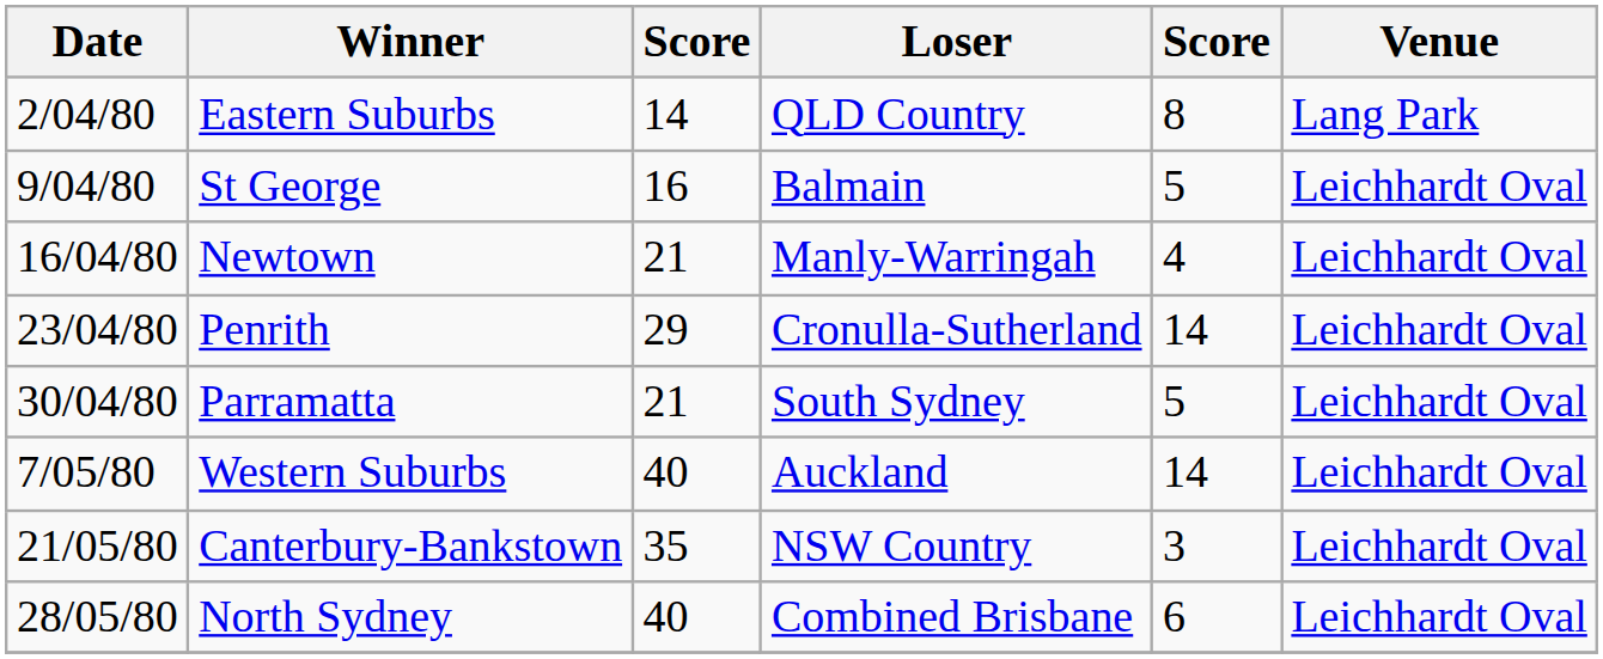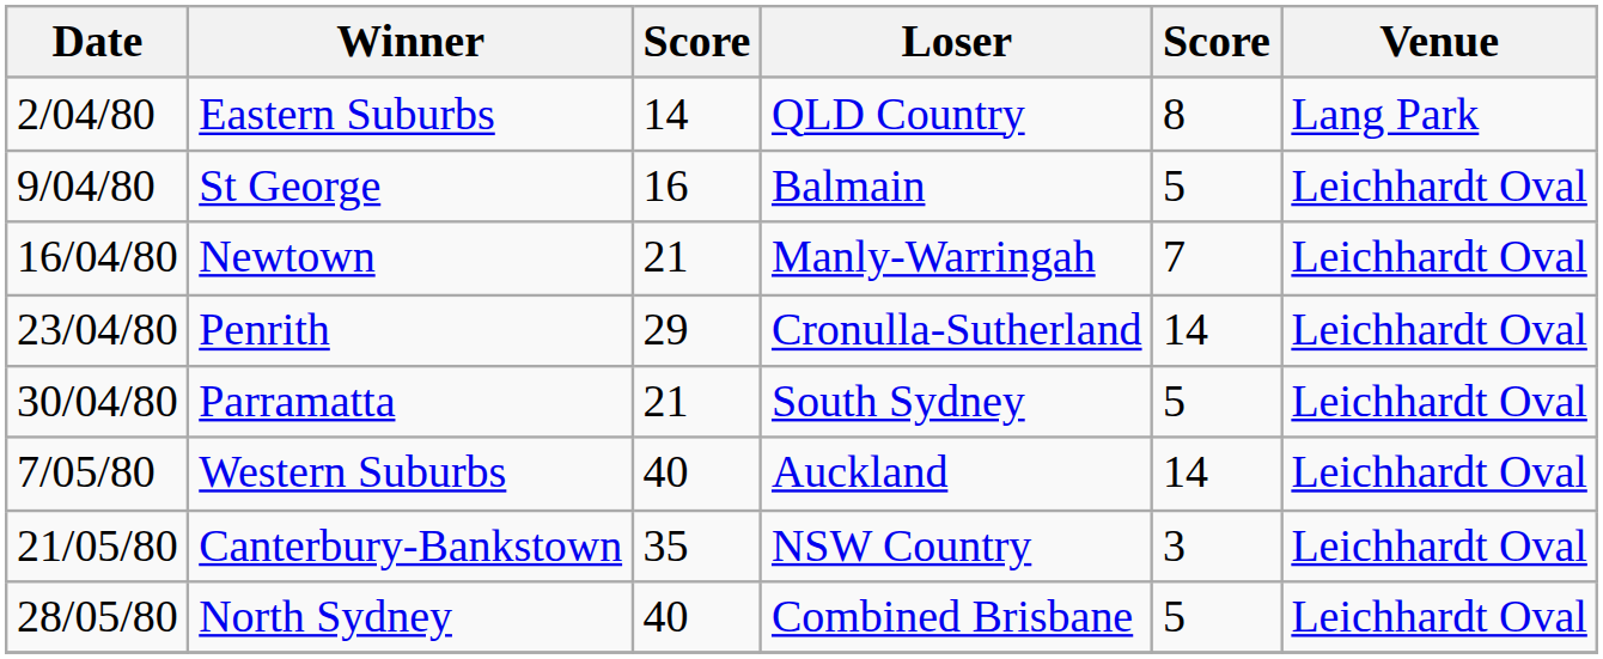Newtown | column 5: 4 -> 7
North Sydney | column 5: 6 -> 5
